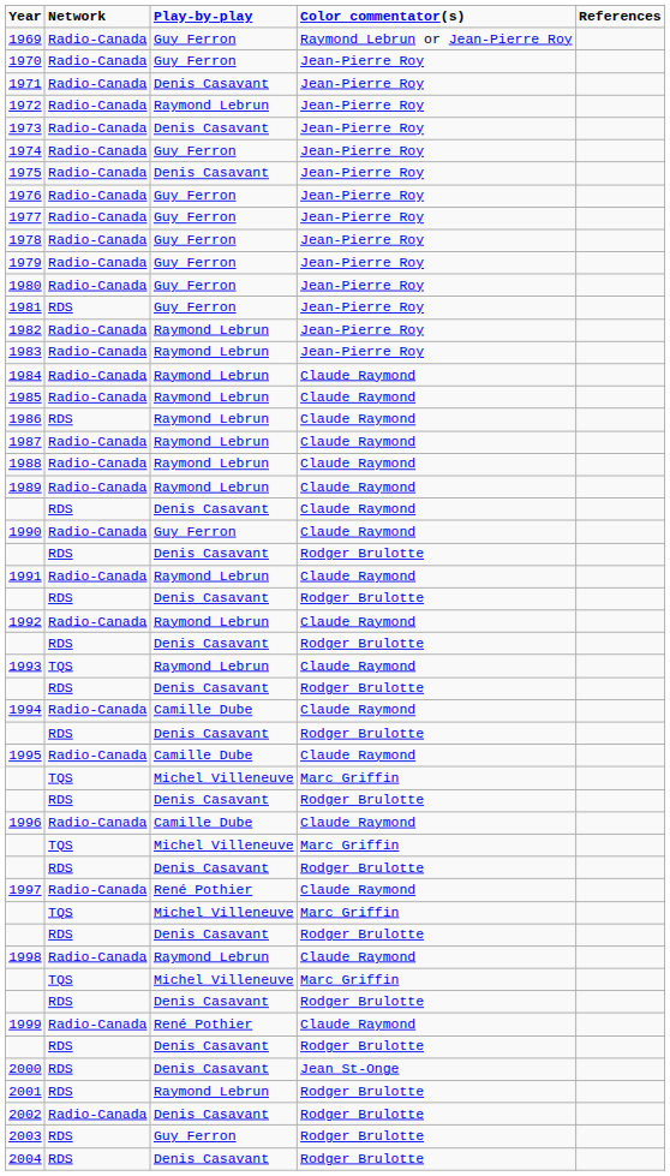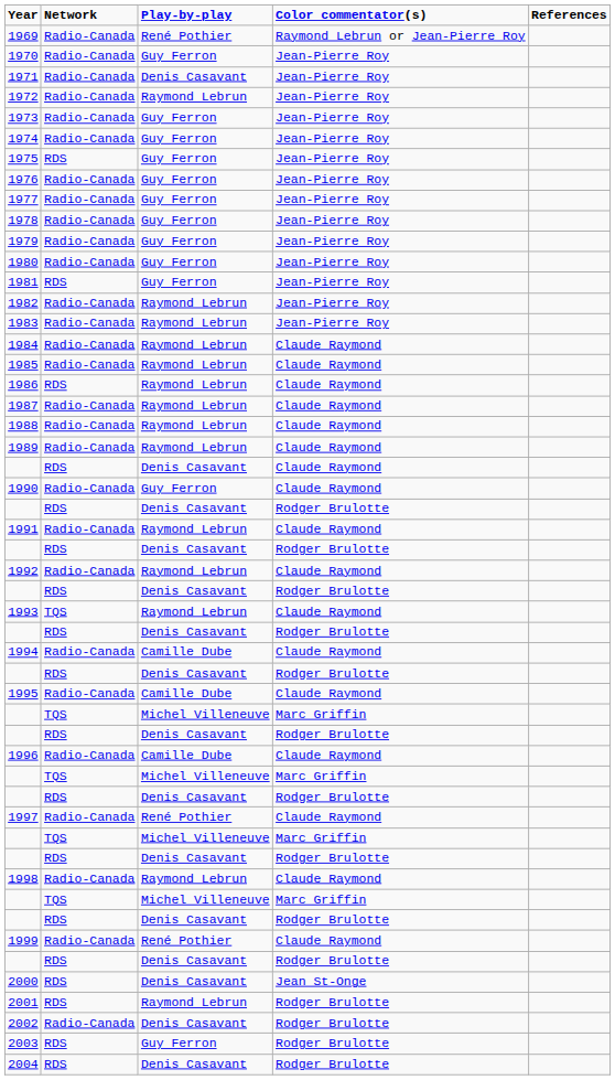1969 | Play-by-play: Guy Ferron -> René Pothier
1973 | Play-by-play: Denis Casavant -> Guy Ferron
1975 | Network: Radio-Canada -> RDS
1975 | Play-by-play: Denis Casavant -> Guy Ferron
